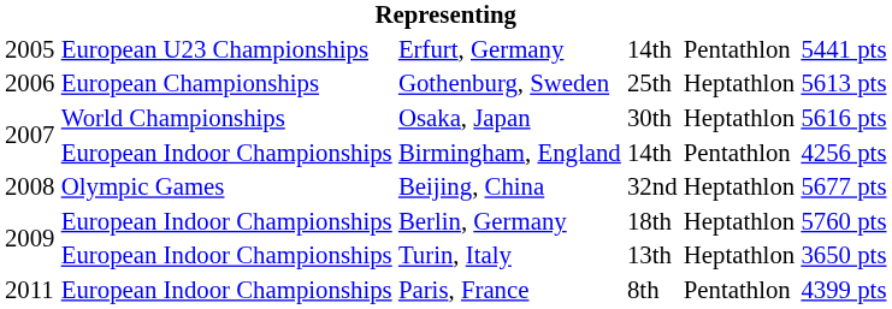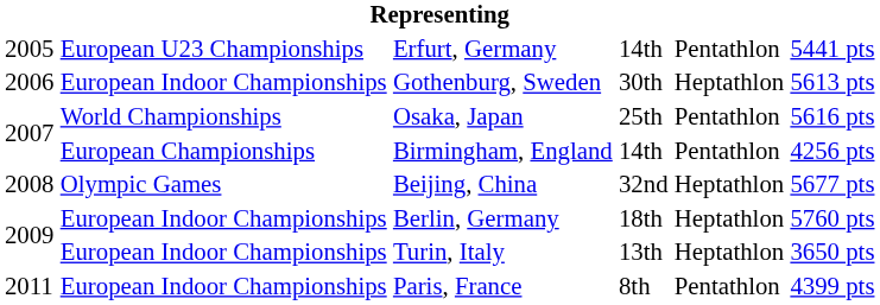Gothenburg, Sweden | column 2: European Championships -> European Indoor Championships
Gothenburg, Sweden | column 4: 25th -> 30th
Osaka, Japan | column 4: 30th -> 25th
Osaka, Japan | column 5: Heptathlon -> Pentathlon
Birmingham, England | column 2: European Indoor Championships -> European Championships
